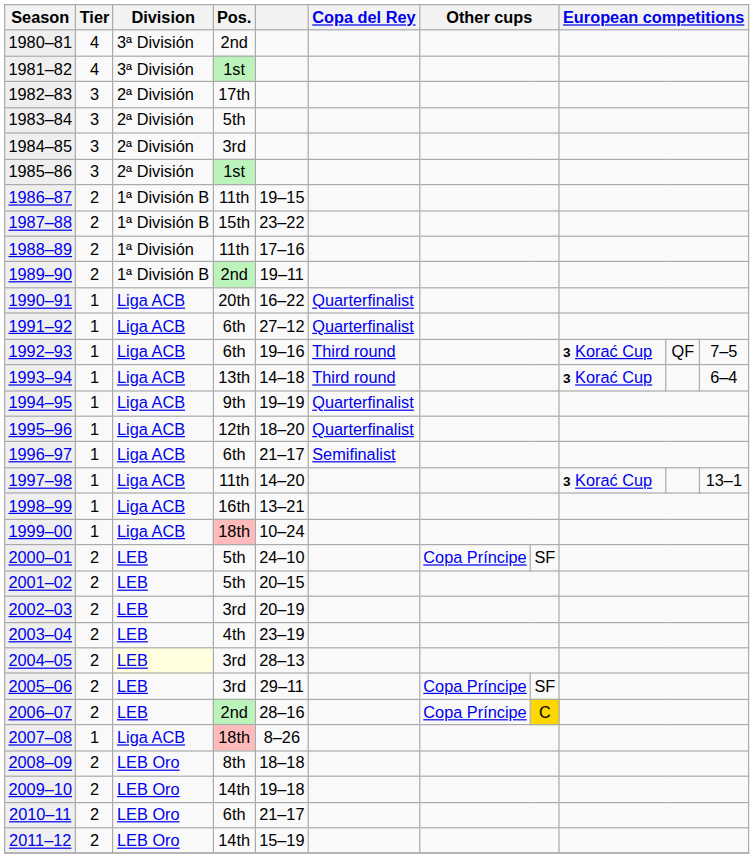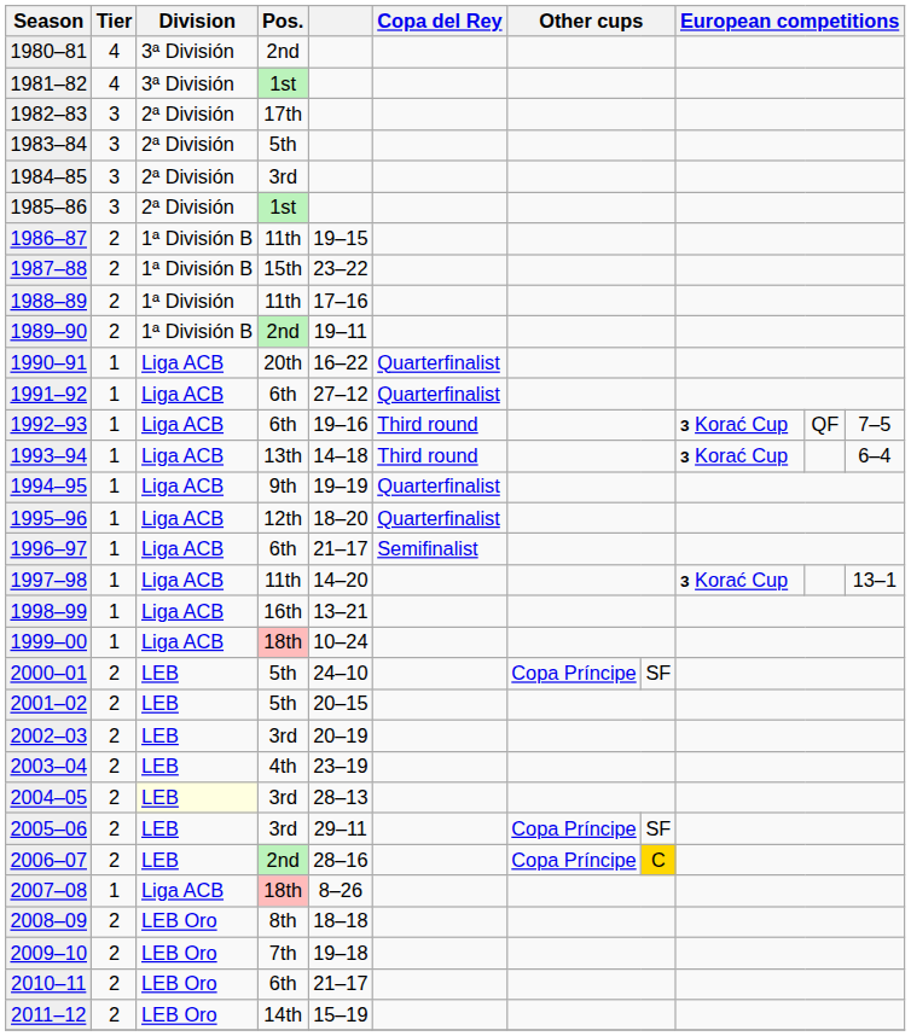2009–10 | Pos.: 14th -> 7th
